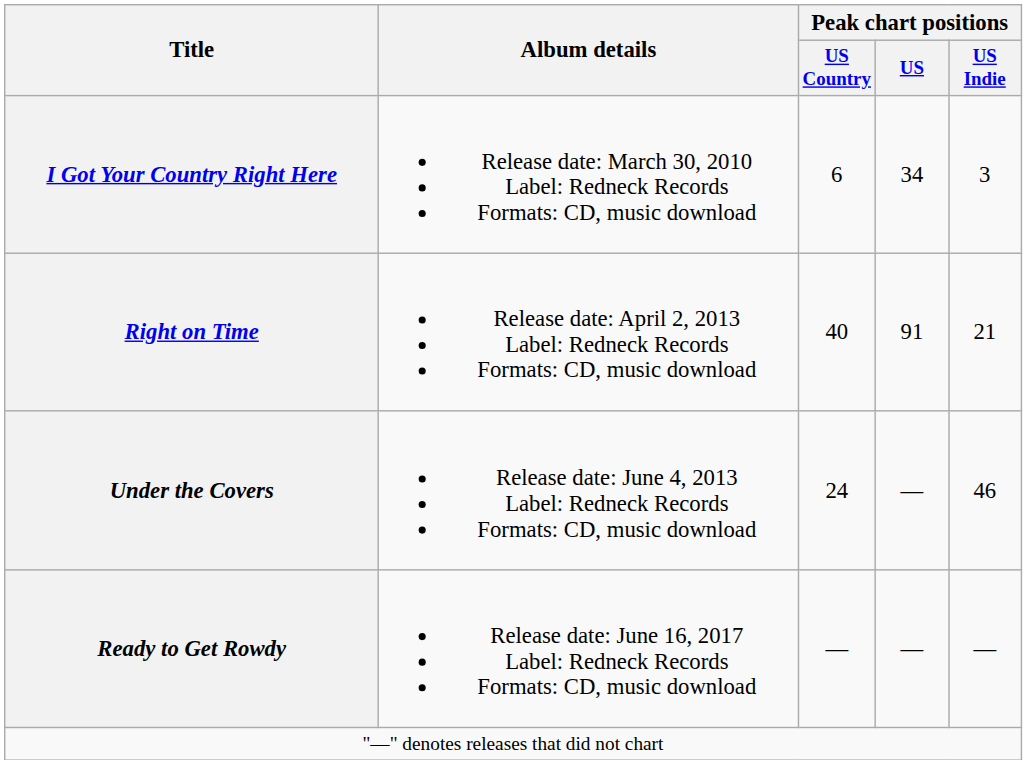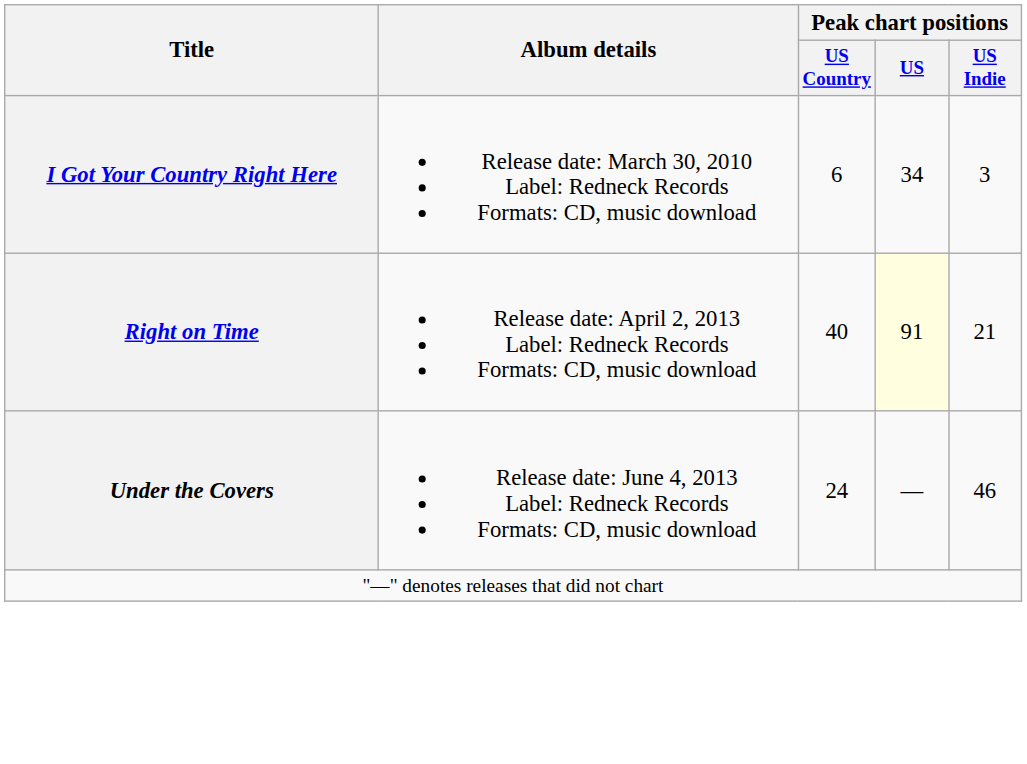Right on Time | Peak chart positions / US: no background -> lightyellow background
- row: Ready to Get Rowdy | Release date: June 16, 2017 Label: Redneck Records Formats: CD, music download | — | — | —
